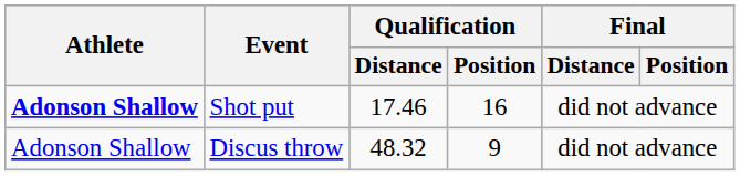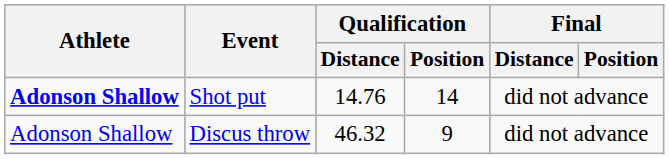Shot put | Qualification / Distance: 17.46 -> 14.76
Shot put | Qualification / Position: 16 -> 14
Discus throw | Qualification / Distance: 48.32 -> 46.32
